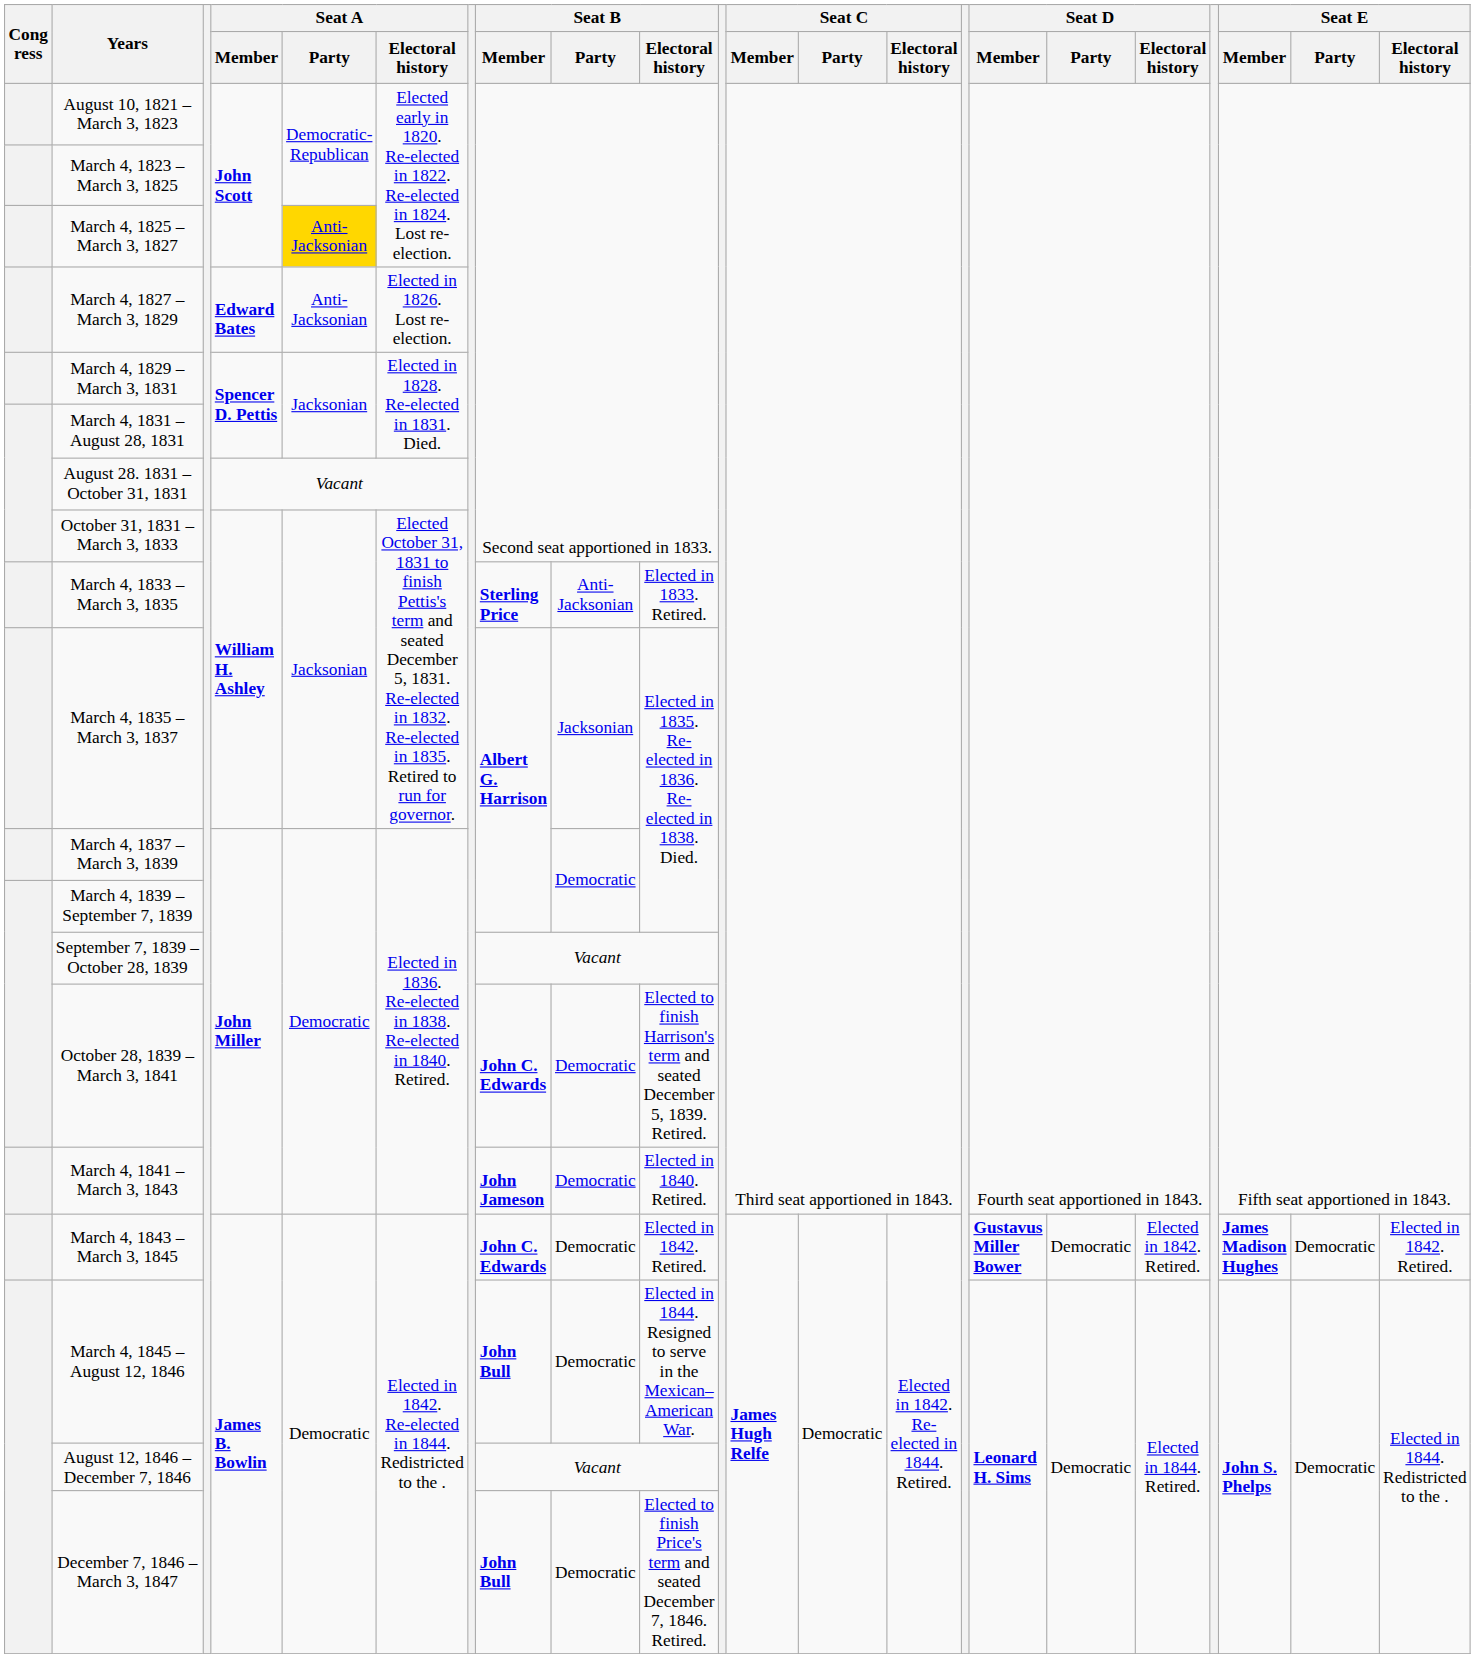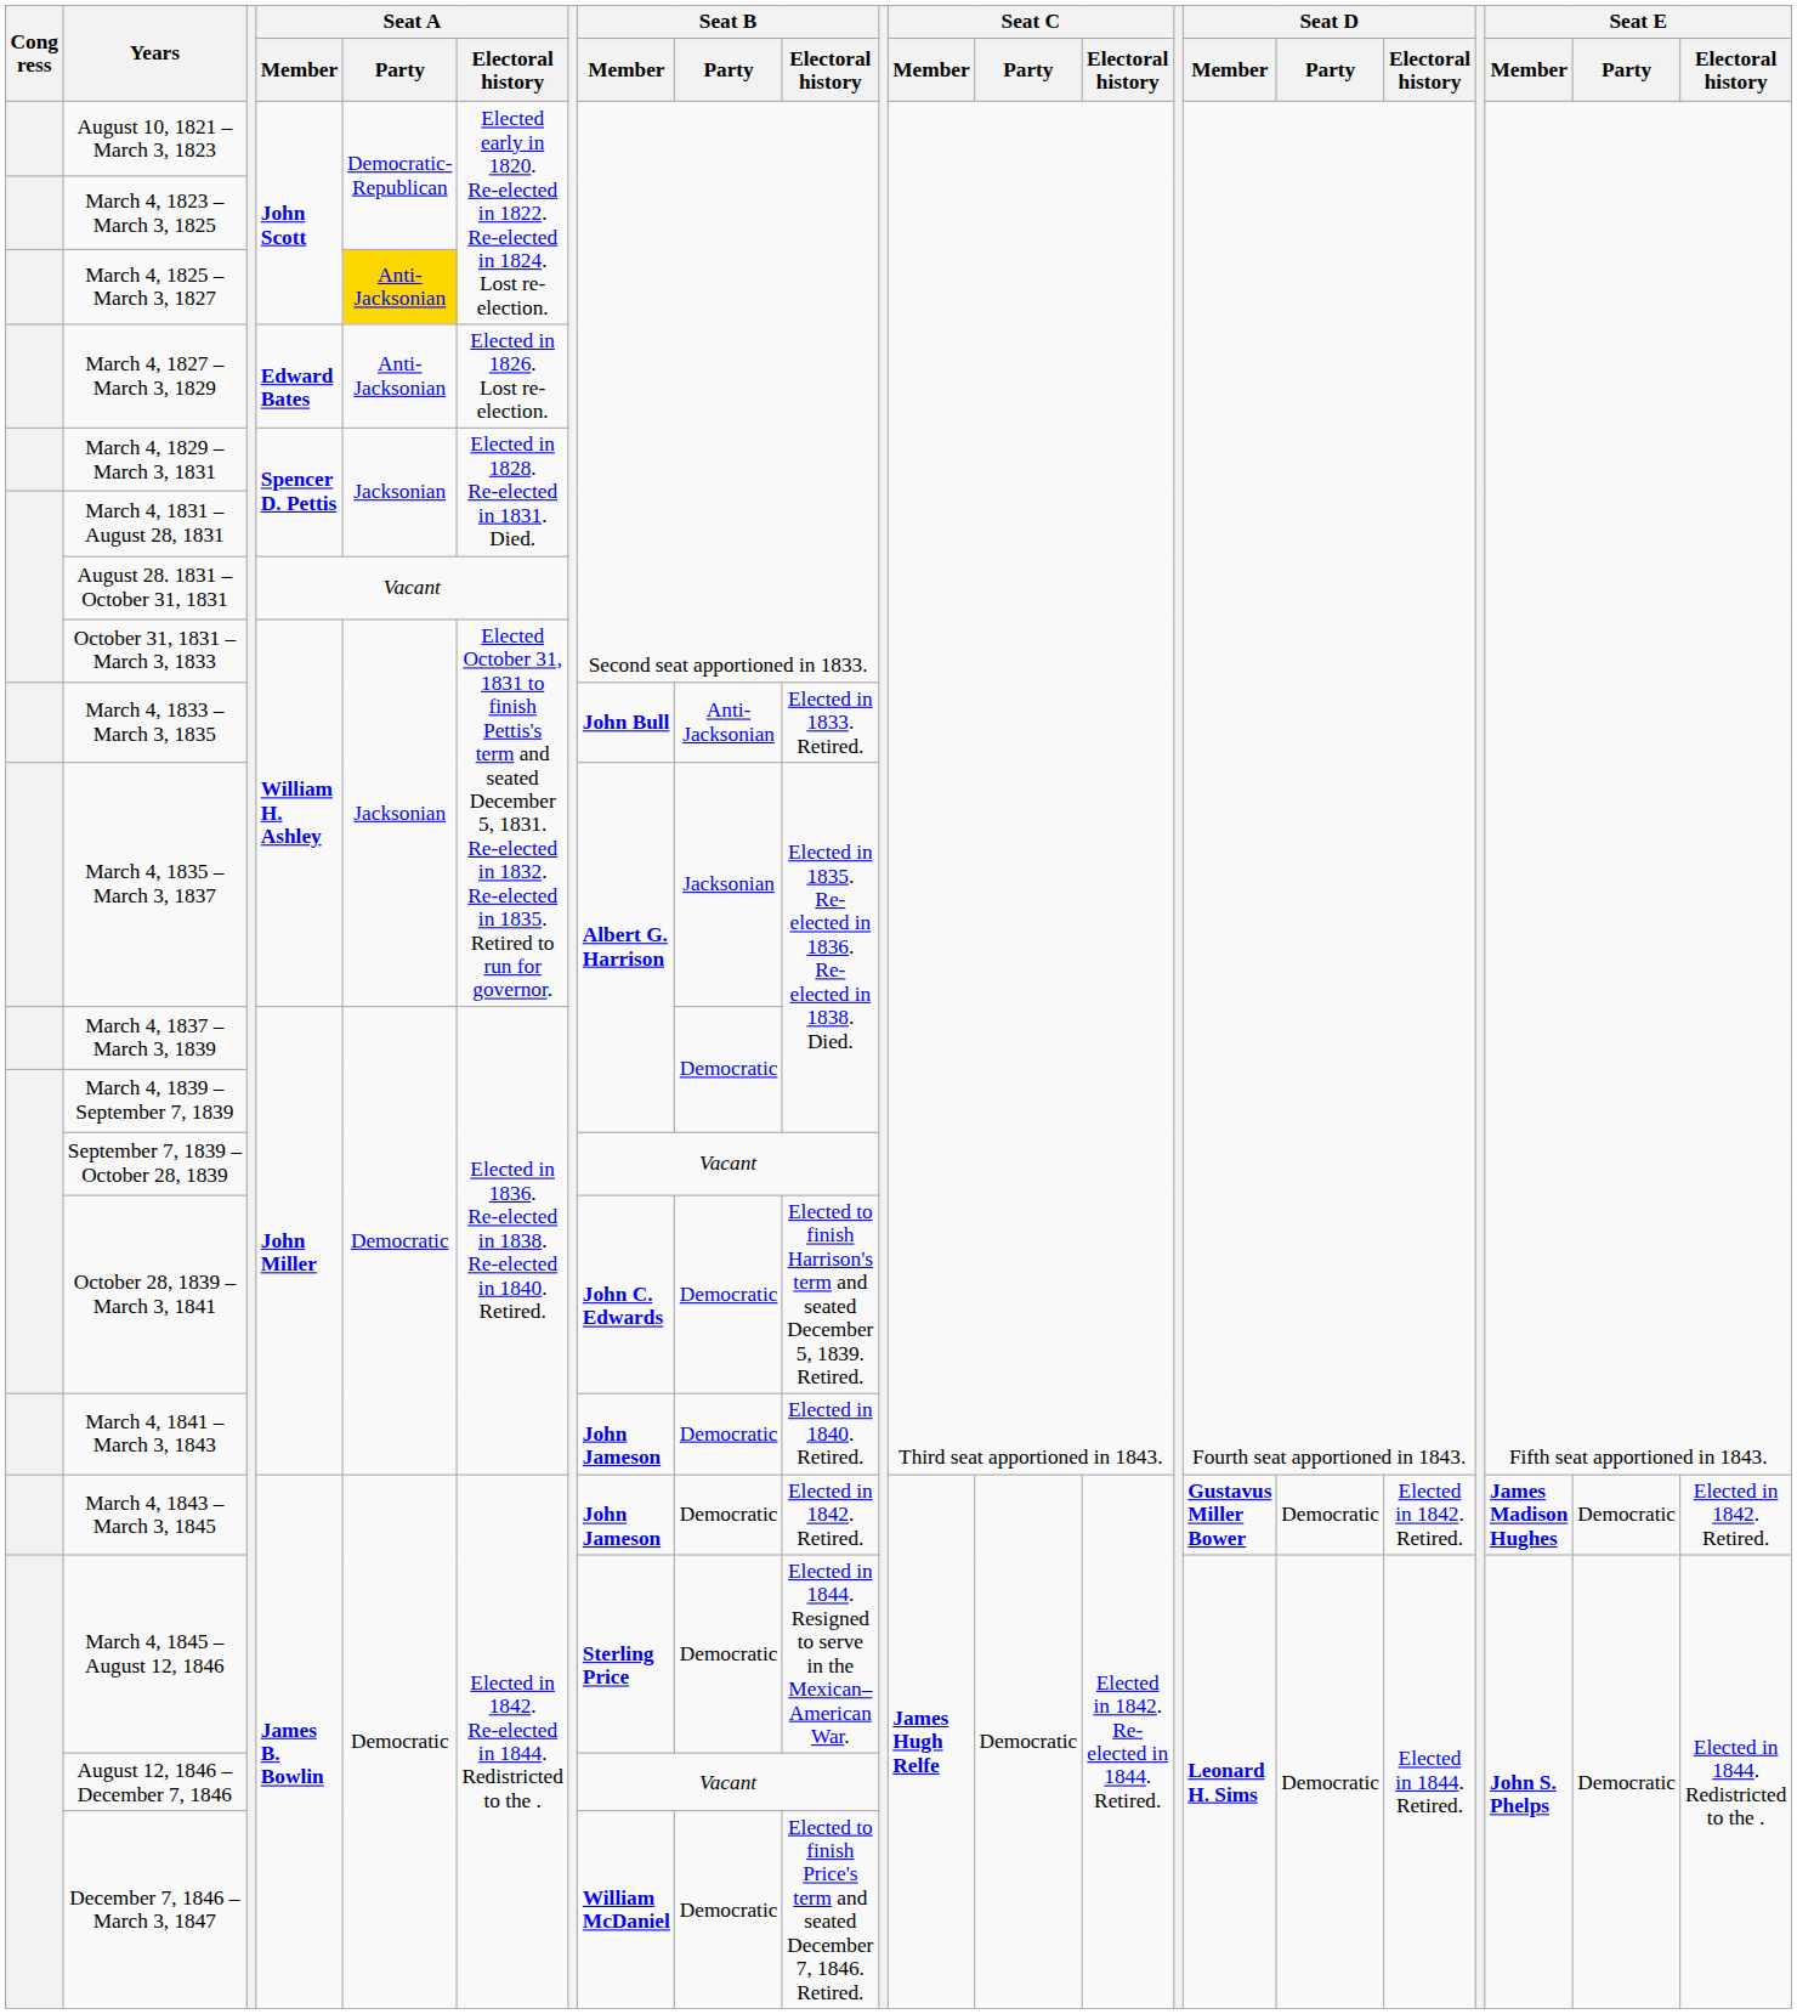March 4, 1833 – March 3, 1835 | Seat B / Member: Sterling Price -> John Bull
March 4, 1843 – March 3, 1845 | Seat B / Member: John C. Edwards -> John Jameson
March 4, 1845 – August 12, 1846 | Seat B / Member: John Bull -> Sterling Price
December 7, 1846 – March 3, 1847 | Seat B / Member: John Bull -> William McDaniel
